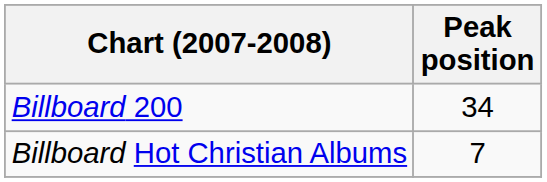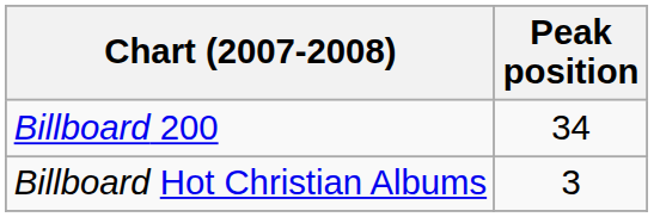Billboard Hot Christian Albums | Peak position: 7 -> 3
